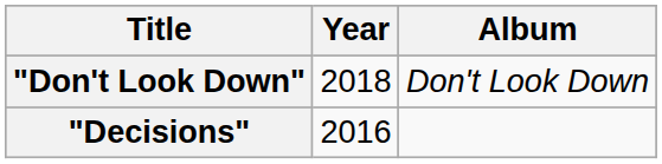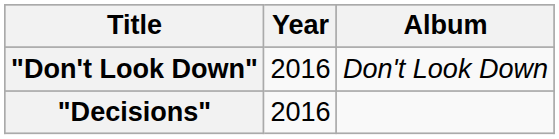"Don't Look Down" | Year: 2018 -> 2016
